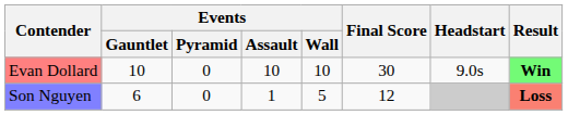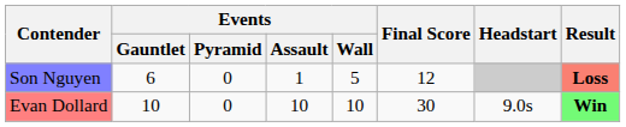rows swapped: Evan Dollard <-> Son Nguyen
